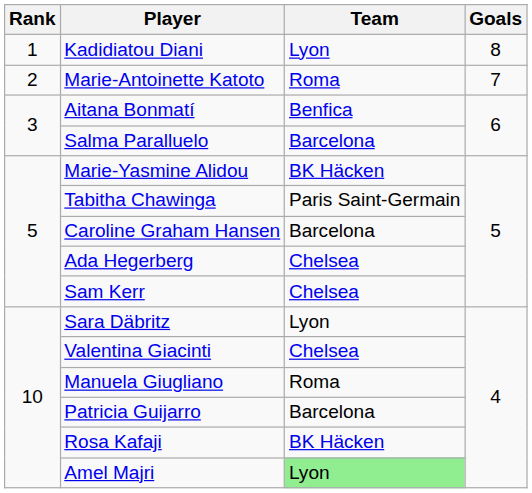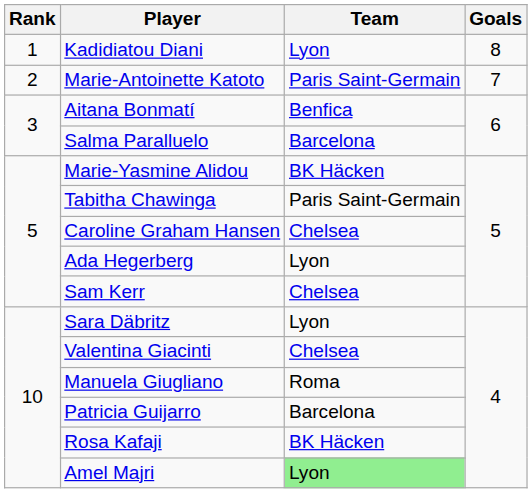Marie-Antoinette Katoto | Team: Roma -> Paris Saint-Germain
Caroline Graham Hansen | Team: Barcelona -> Chelsea
Ada Hegerberg | Team: Chelsea -> Lyon
